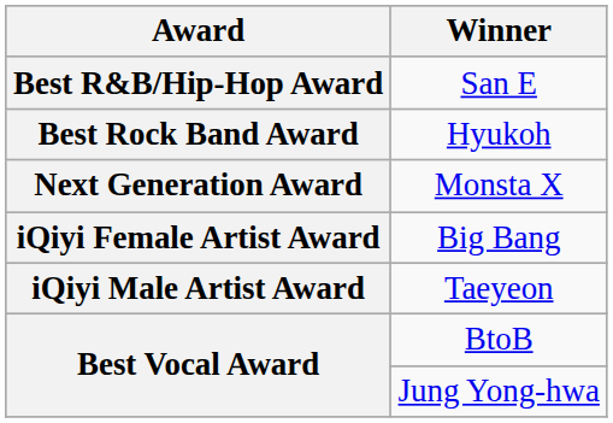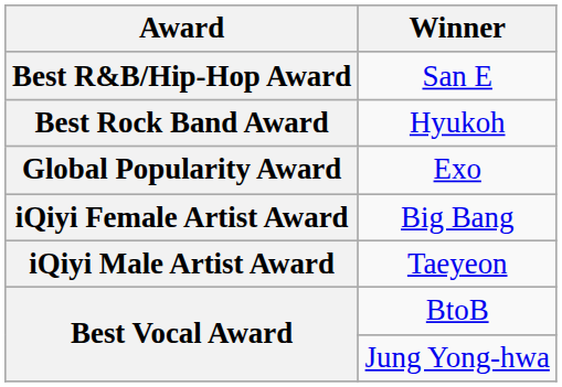- row: Next Generation Award | Monsta X
+ row: Global Popularity Award | Exo
